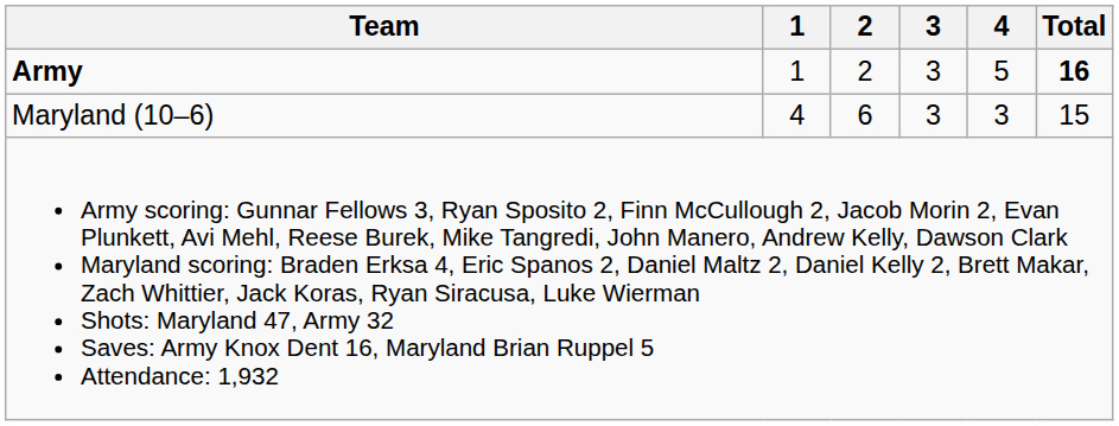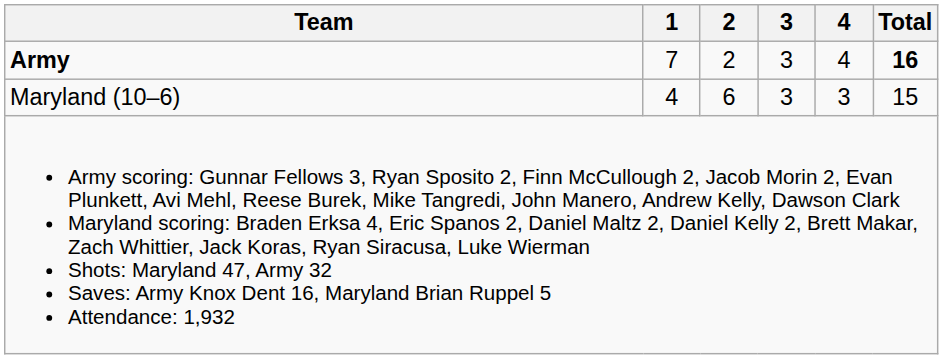Army | 1: 1 -> 7
Army | 4: 5 -> 4
